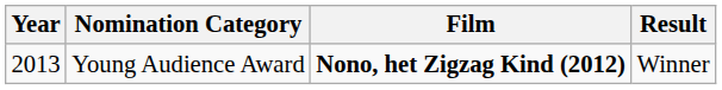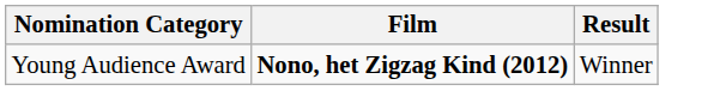- column: Year | 2013
